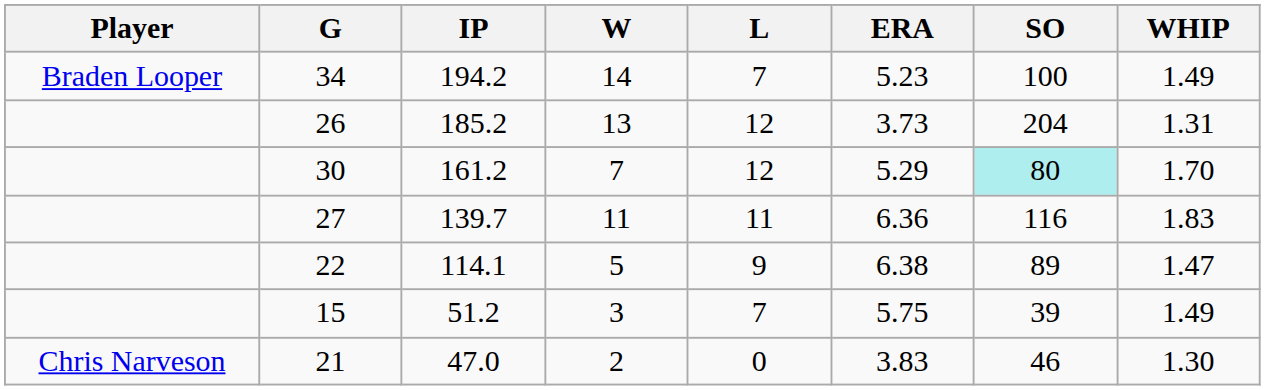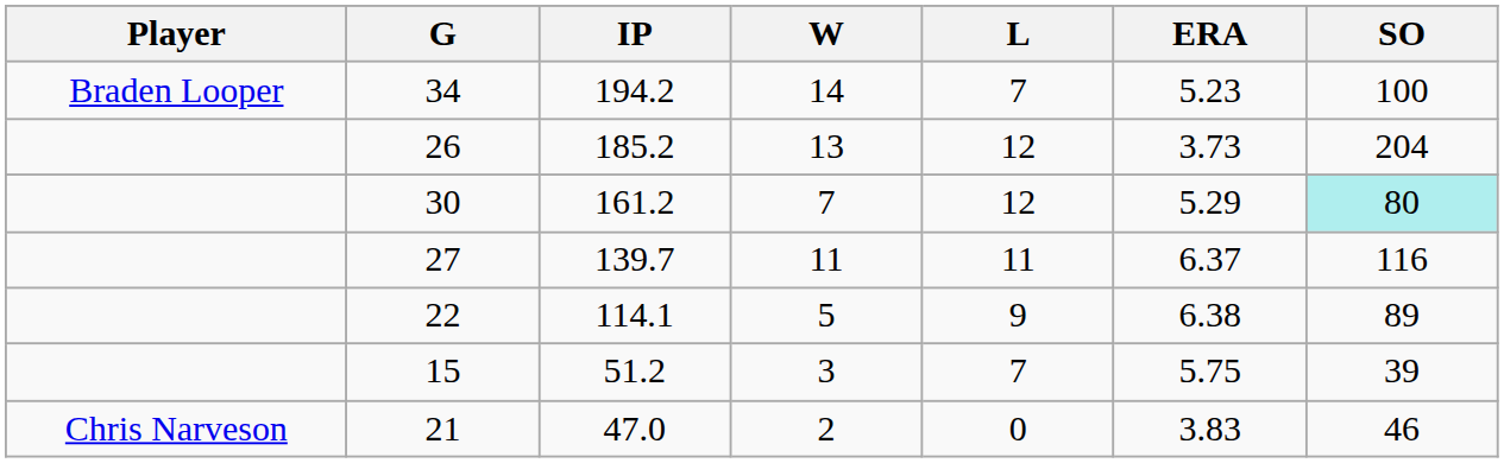- column: WHIP | 1.49 | 1.31 | 1.70 | 1.83 | 1.47 | 1.49 | 1.30
27 | ERA: 6.36 -> 6.37
